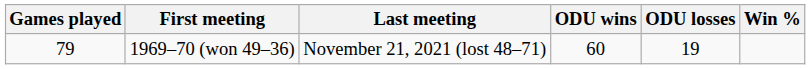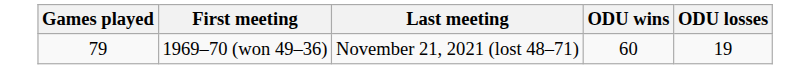- column: Win %
